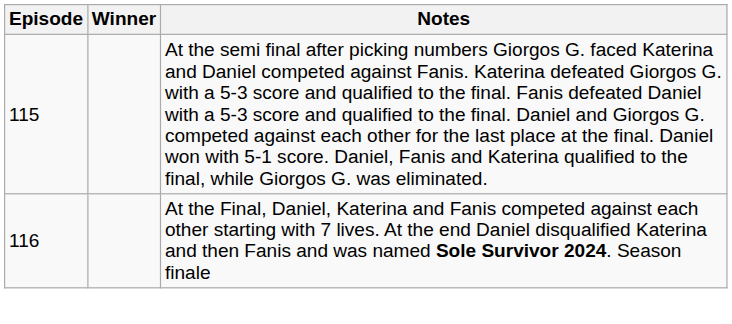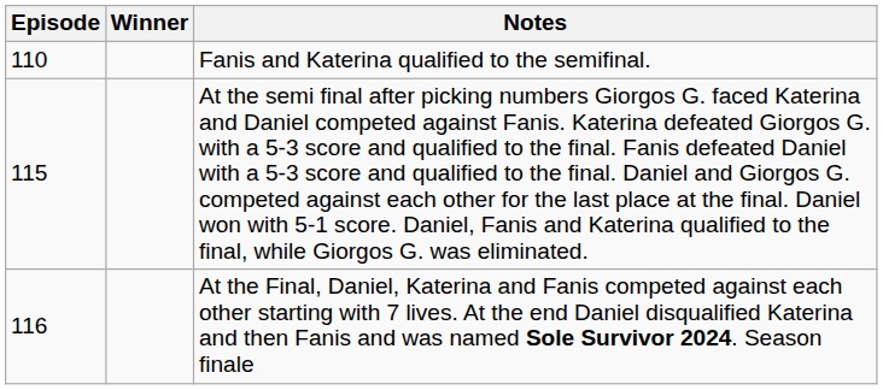+ row: 110 | Fanis and Katerina qualified to the semifinal.
